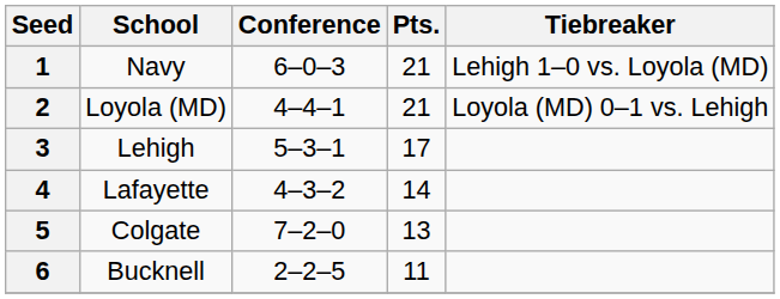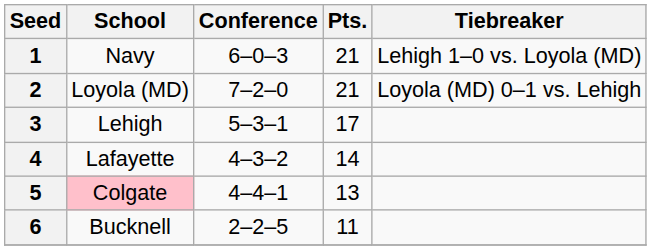2 | Conference: 4–4–1 -> 7–2–0
5 | School: no background -> pink background
5 | Conference: 7–2–0 -> 4–4–1
